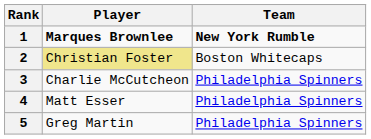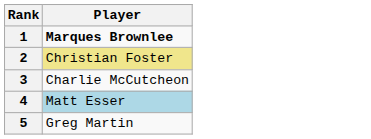- column: Team | New York Rumble | Boston Whitecaps | Philadelphia Spinners | Philadelphia Spinners | Philadelphia Spinners
4 | Player: no background -> lightblue background
